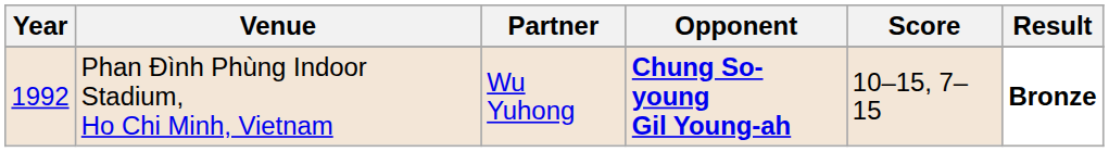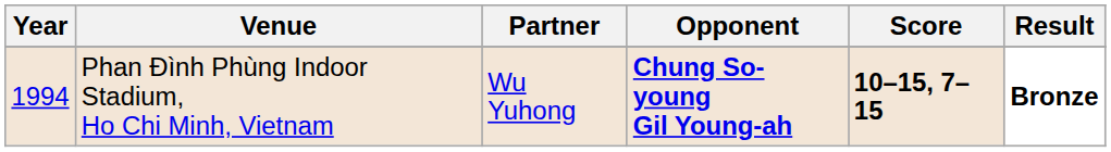Phan Đình Phùng Indoor Stadium, Ho Chi Minh, Vietnam | Year: 1992 -> 1994
Phan Đình Phùng Indoor Stadium, Ho Chi Minh, Vietnam | Score: normal -> bold
